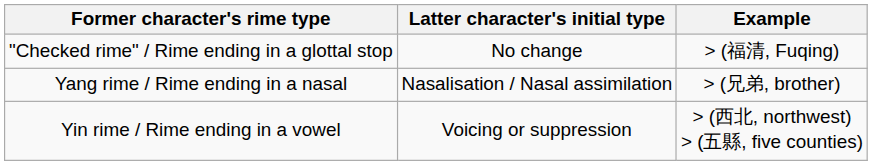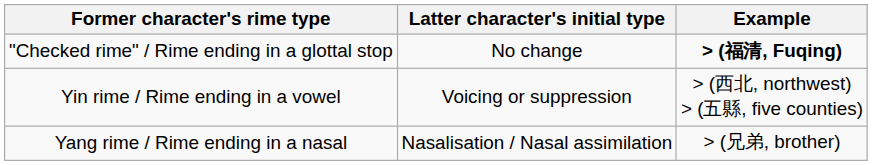"Checked rime" / Rime ending in a glottal stop | Example: normal -> bold
rows swapped: Yang rime / Rime ending in a nasal <-> Yin rime / Rime ending in a vowel
